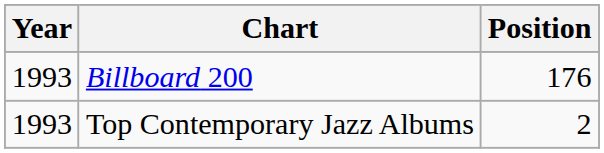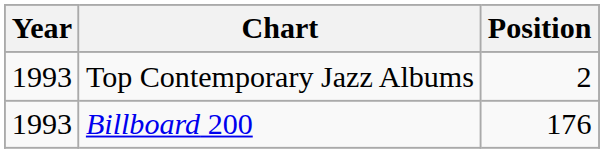rows swapped: Billboard 200 <-> Top Contemporary Jazz Albums
